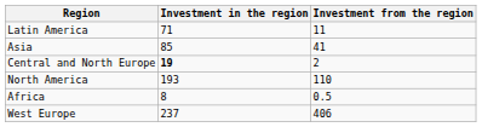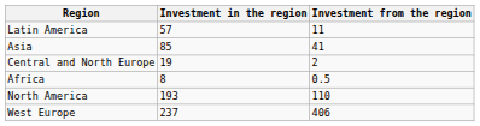Latin America | Investment in the region: 71 -> 57
Central and North Europe | Investment in the region: bold -> normal
rows swapped: Africa <-> North America
